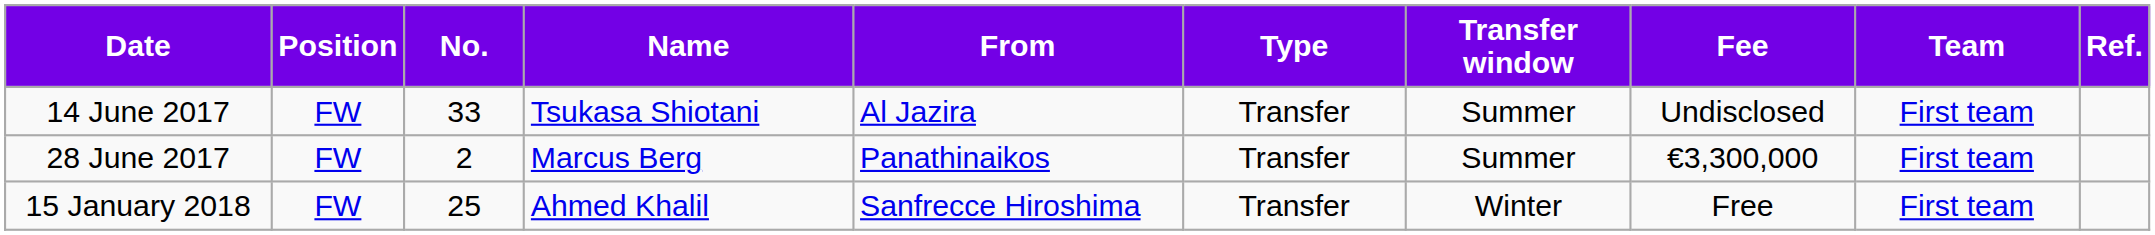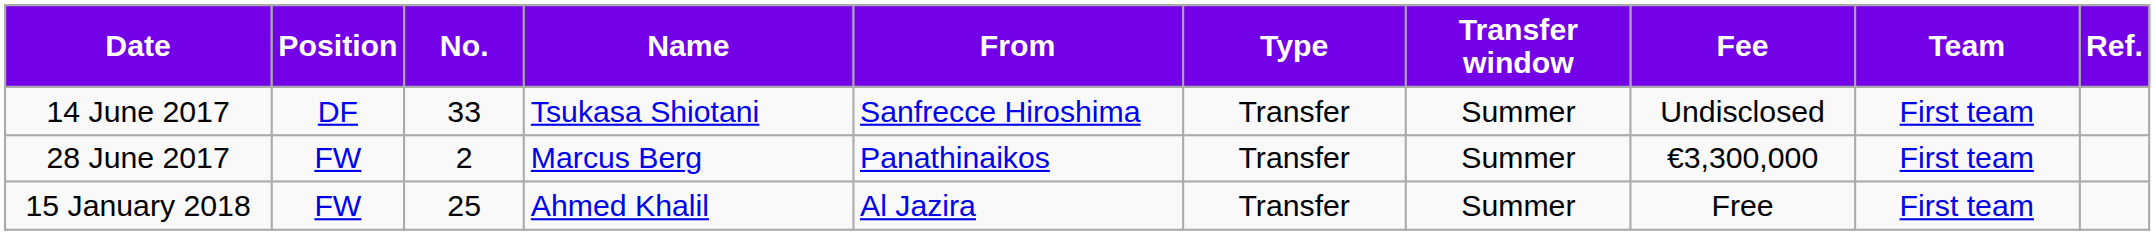14 June 2017 | Position: FW -> DF
14 June 2017 | From: Al Jazira -> Sanfrecce Hiroshima
15 January 2018 | From: Sanfrecce Hiroshima -> Al Jazira
15 January 2018 | Transfer window: Winter -> Summer
